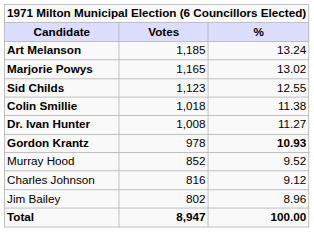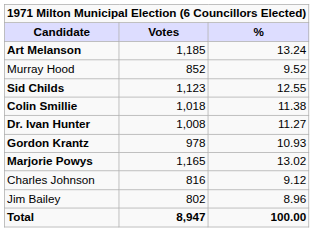rows swapped: Marjorie Powys <-> Murray Hood
Gordon Krantz | %: bold -> normal
